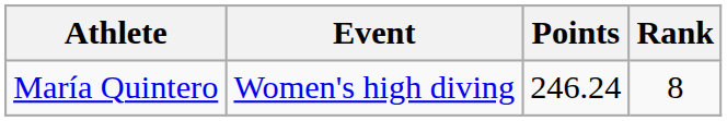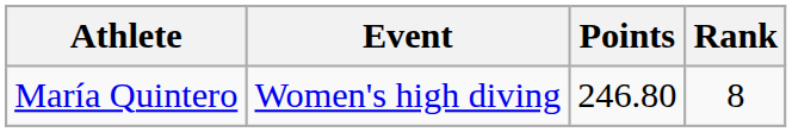María Quintero | Points: 246.24 -> 246.80
